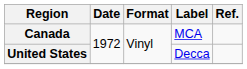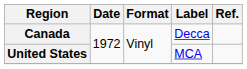Canada | Label: MCA -> Decca
United States | Label: Decca -> MCA
